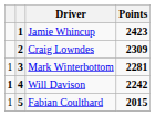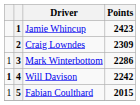Mark Winterbottom | Points: 2281 -> 2286
